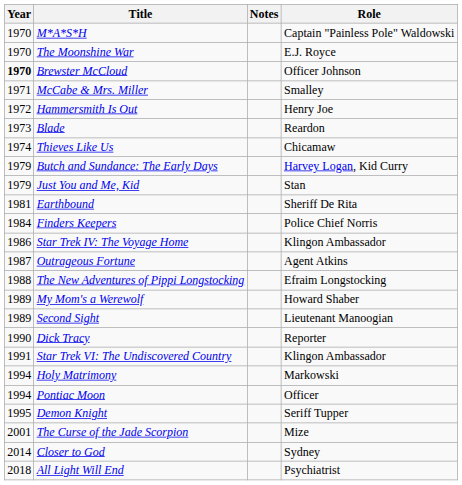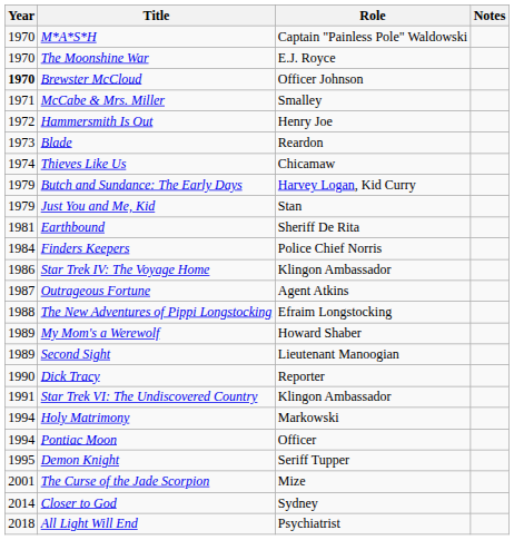columns swapped: Role <-> Notes
